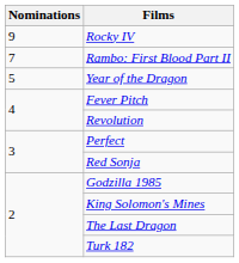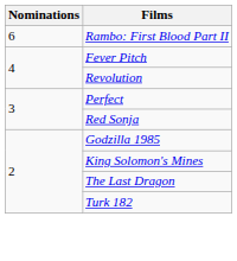- row: 9 | Rocky IV
Rambo: First Blood Part II | Nominations: 7 -> 6
- row: 5 | Year of the Dragon
